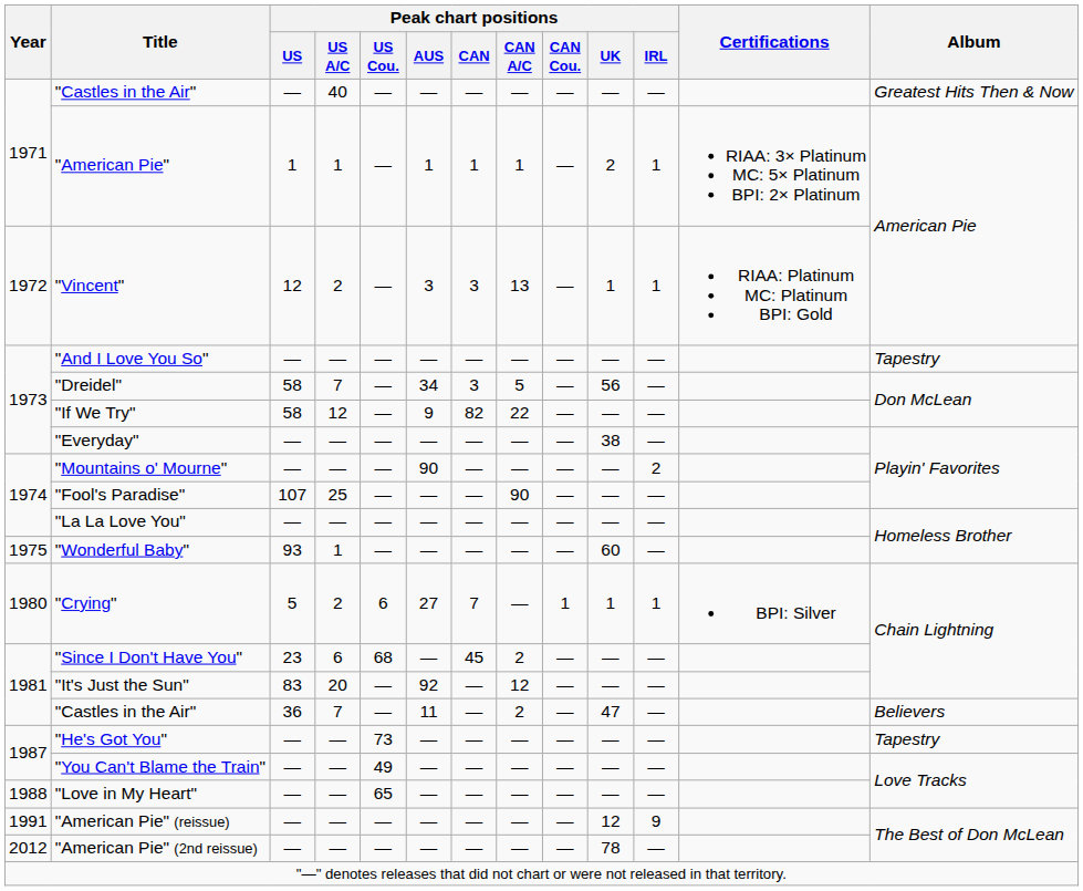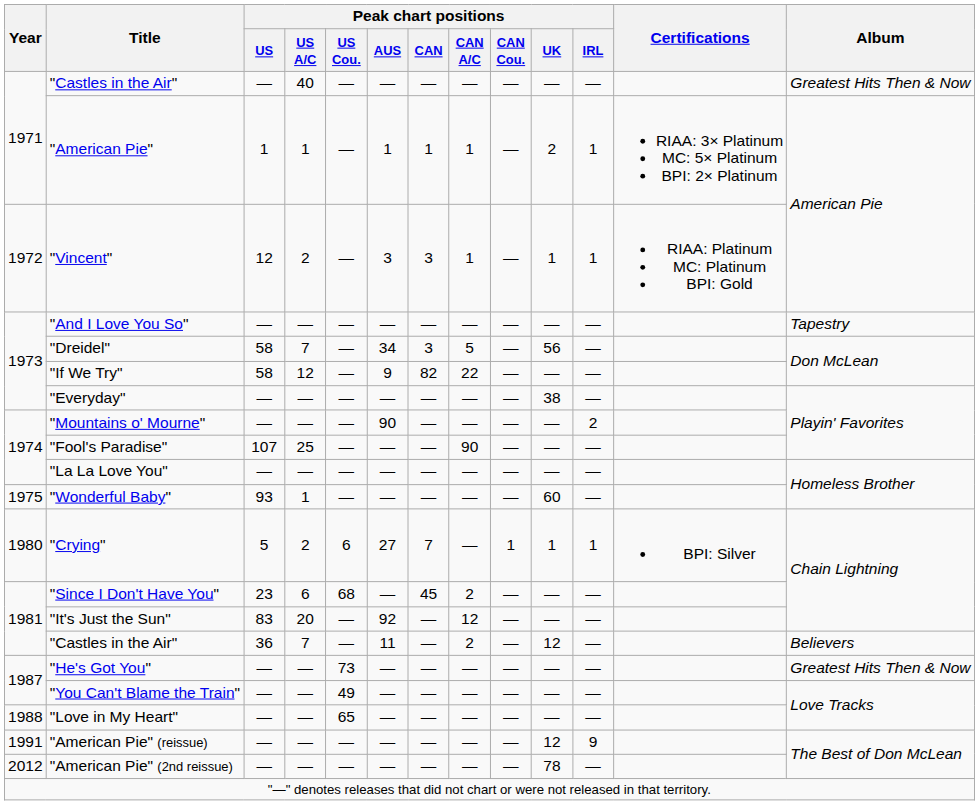"Vincent" | Peak chart positions / CAN A/C: 13 -> 1
1981 / "Castles in the Air" | Peak chart positions / UK: 47 -> 12
"He's Got You" | Album: Tapestry -> Greatest Hits Then & Now
